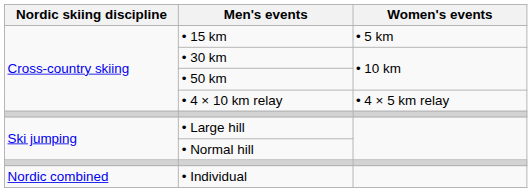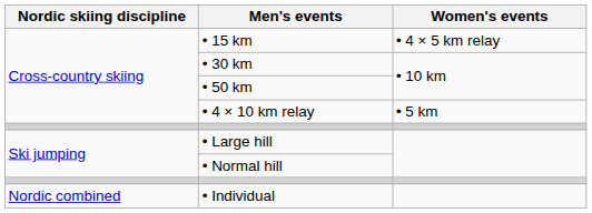• 15 km | Women's events: • 5 km -> • 4 × 5 km relay
• 4 × 10 km relay | Women's events: • 4 × 5 km relay -> • 5 km
